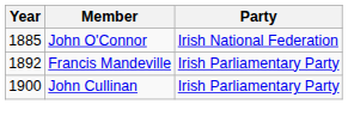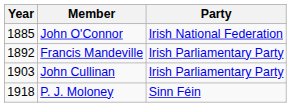John Cullinan | Year: 1900 -> 1903
+ row: 1918 | P. J. Moloney | Sinn Féin
